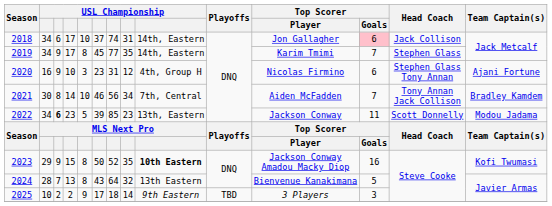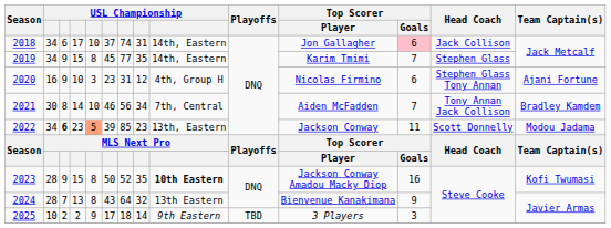2019 | column 4: 17 -> 15
2022 | column 5: no background -> lightsalmon background
2023 | column 2: 29 -> 28
2024 | Top Scorer / Goals: 5 -> 9
